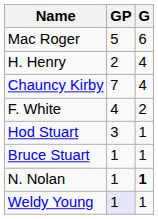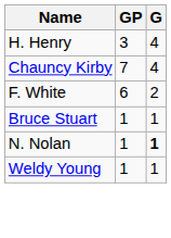- row: Mac Roger | 5 | 6
H. Henry | GP: 2 -> 3
F. White | GP: 4 -> 6
- row: Hod Stuart | 3 | 1
Weldy Young | GP: lavender background -> no background
